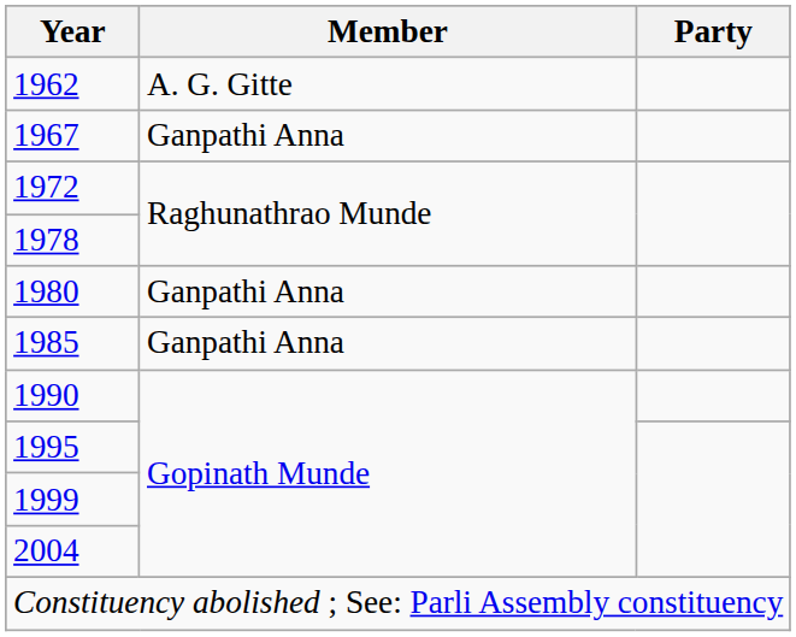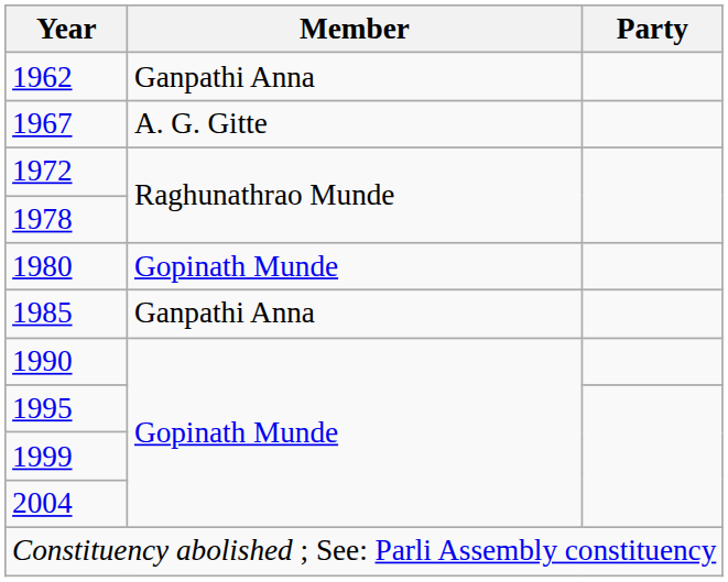1962 | Member: A. G. Gitte -> Ganpathi Anna
1967 | Member: Ganpathi Anna -> A. G. Gitte
1980 | Member: Ganpathi Anna -> Gopinath Munde
